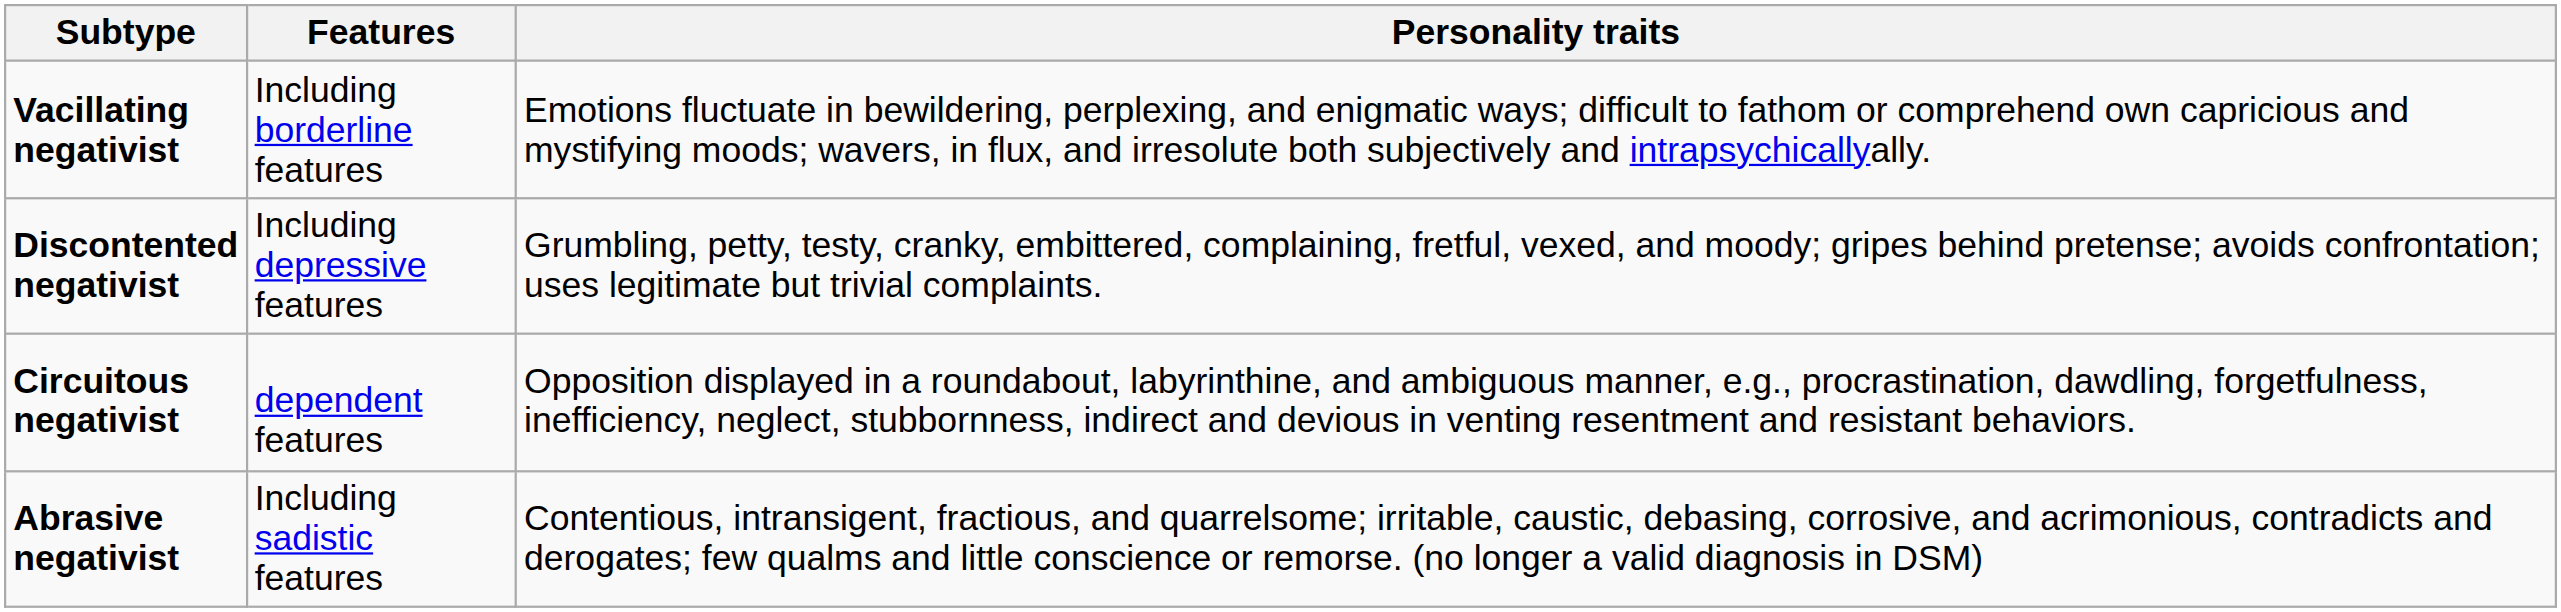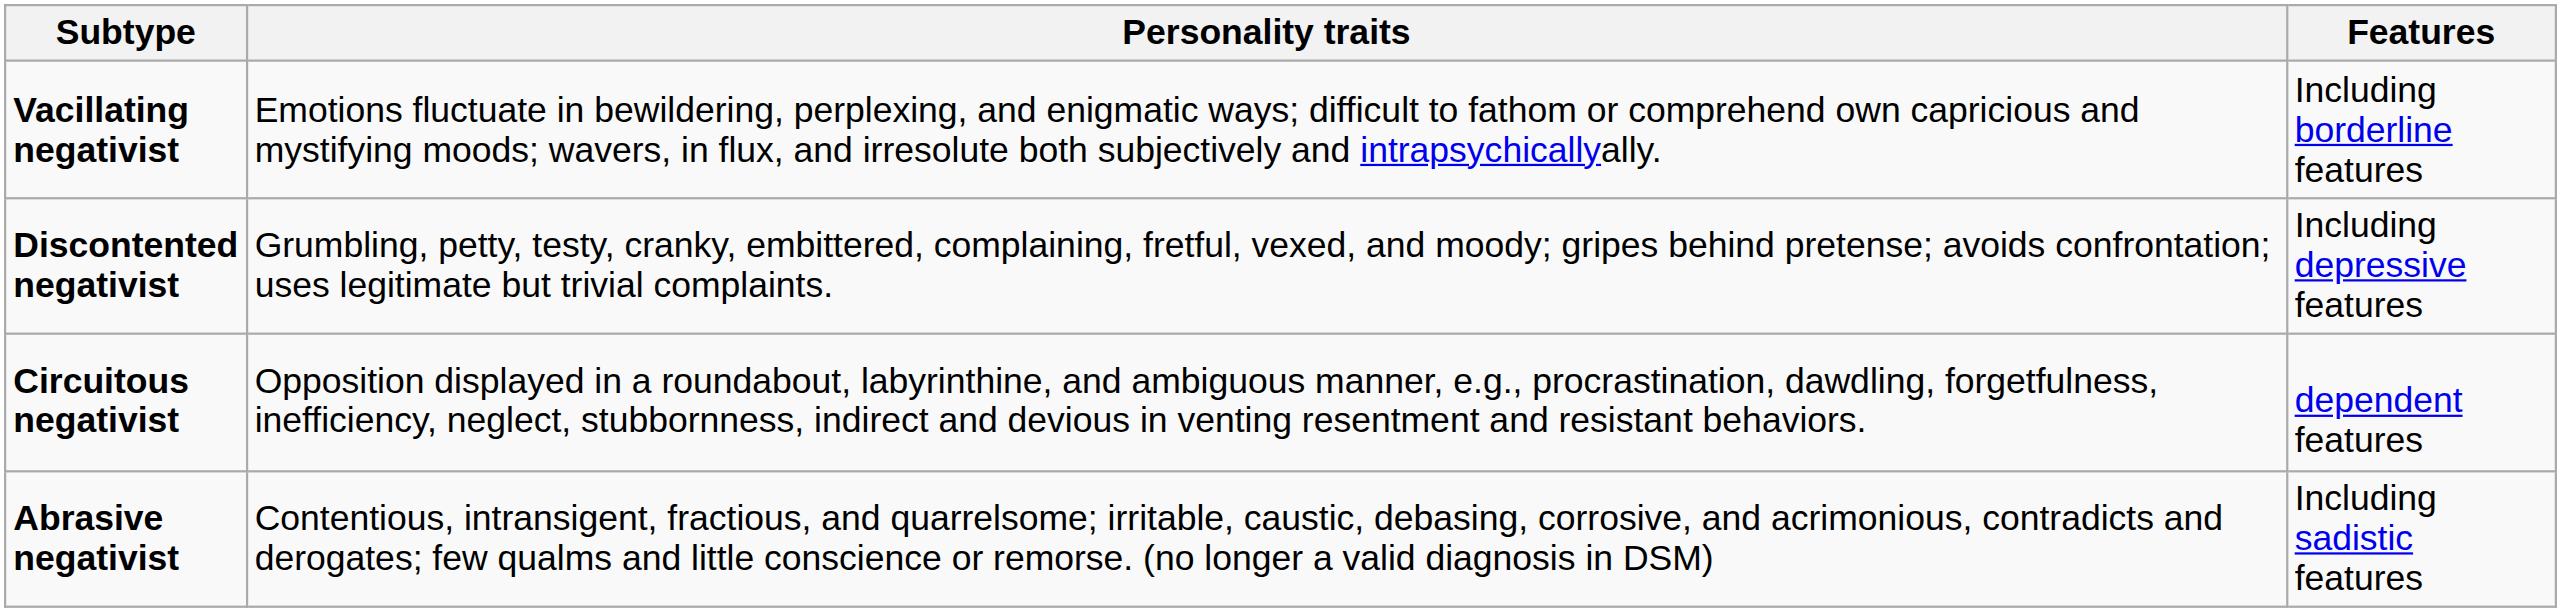columns swapped: Features <-> Personality traits
